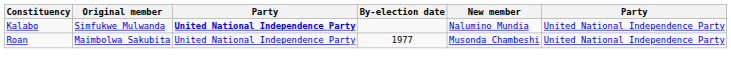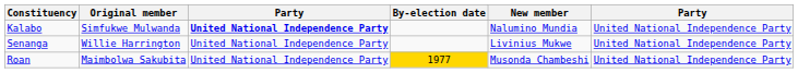+ row: Senanga | Willie Harrington | United National Independence Party | Livinius Mukwe | United National Independence Party
Roan | By-election date: no background -> gold background
